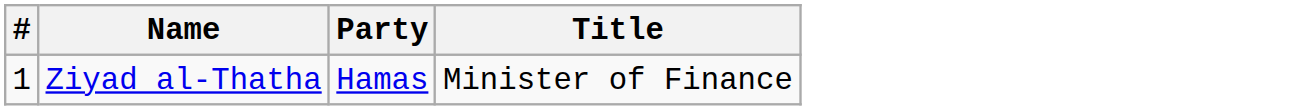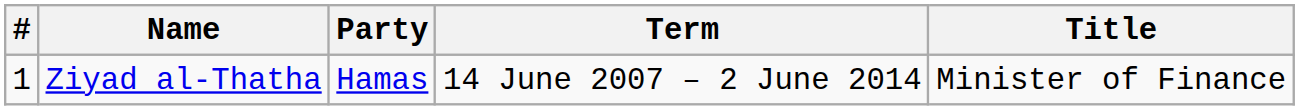+ column: Term | 14 June 2007 – 2 June 2014
